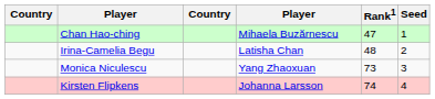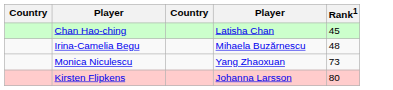- column: Seed | 1 | 2 | 3 | 4
Chan Hao-ching | column 4: Mihaela Buzărnescu -> Latisha Chan
Chan Hao-ching | Rank1: 47 -> 45
Irina-Camelia Begu | column 4: Latisha Chan -> Mihaela Buzărnescu
Kirsten Flipkens | Rank1: 74 -> 80
